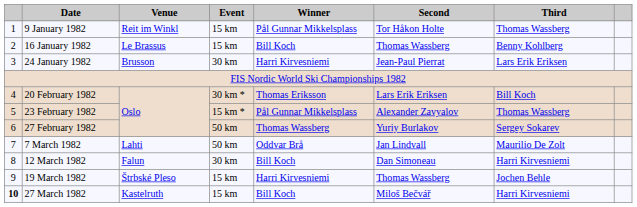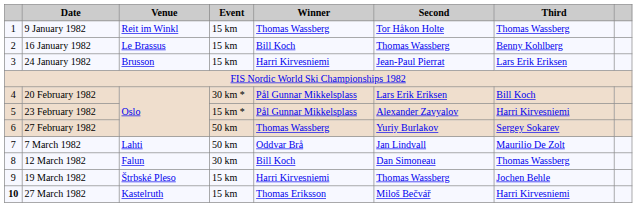9 January 1982 | Winner: Pål Gunnar Mikkelsplass -> Thomas Wassberg
24 January 1982 | Event: 30 km -> 15 km
20 February 1982 | Winner: Thomas Eriksson -> Pål Gunnar Mikkelsplass
23 February 1982 | Third: Thomas Wassberg -> Harri Kirvesniemi
12 March 1982 | Third: Harri Kirvesniemi -> Thomas Wassberg
27 March 1982 | Winner: Bill Koch -> Thomas Eriksson
